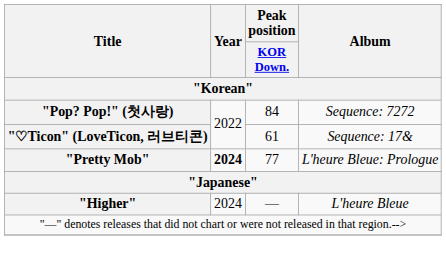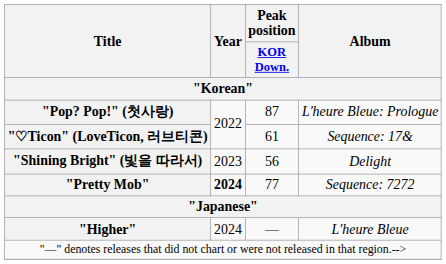"Pop? Pop!" (첫사랑) | Peak position / KOR Down.: 84 -> 87
"Pop? Pop!" (첫사랑) | Album: Sequence: 7272 -> L'heure Bleue: Prologue
+ row: "Shining Bright" (빛을 따라서) | 2023 | 56 | Delight
"Pretty Mob" | Album: L'heure Bleue: Prologue -> Sequence: 7272
